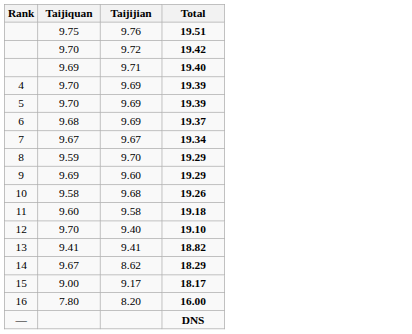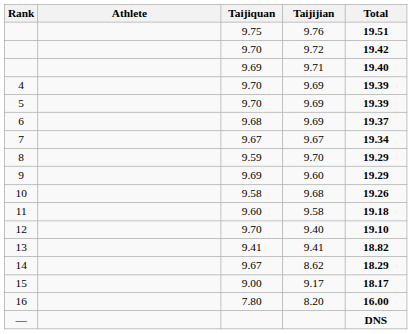+ column: Athlete
